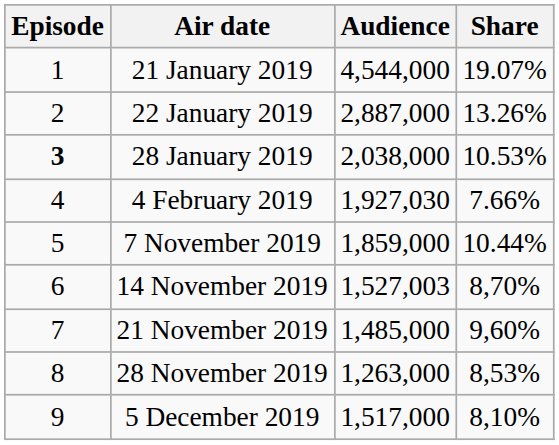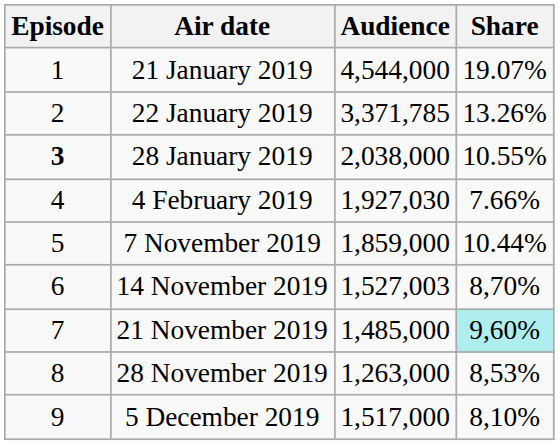22 January 2019 | Audience: 2,887,000 -> 3,371,785
28 January 2019 | Share: 10.53% -> 10.55%
21 November 2019 | Share: no background -> paleturquoise background
